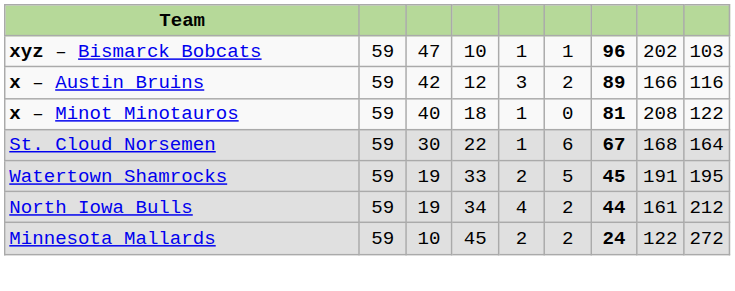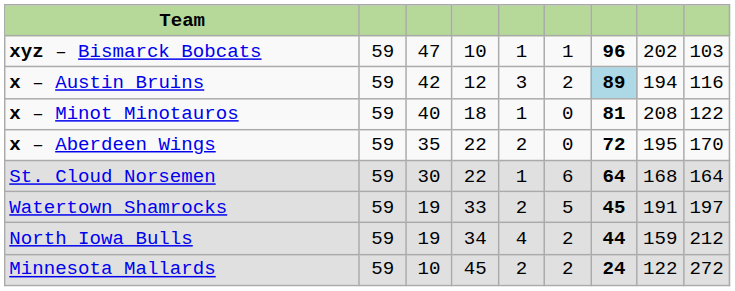x – Austin Bruins | column 7: no background -> lightblue background
x – Austin Bruins | column 8: 166 -> 194
+ row: x – Aberdeen Wings | 59 | 35 | 22 | 2 | 0 | 72 | 195 | 170
St. Cloud Norsemen | column 7: 67 -> 64
Watertown Shamrocks | column 9: 195 -> 197
North Iowa Bulls | column 8: 161 -> 159
